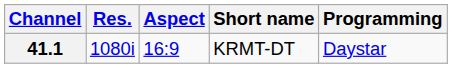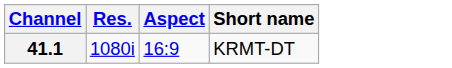- column: Programming | Daystar
